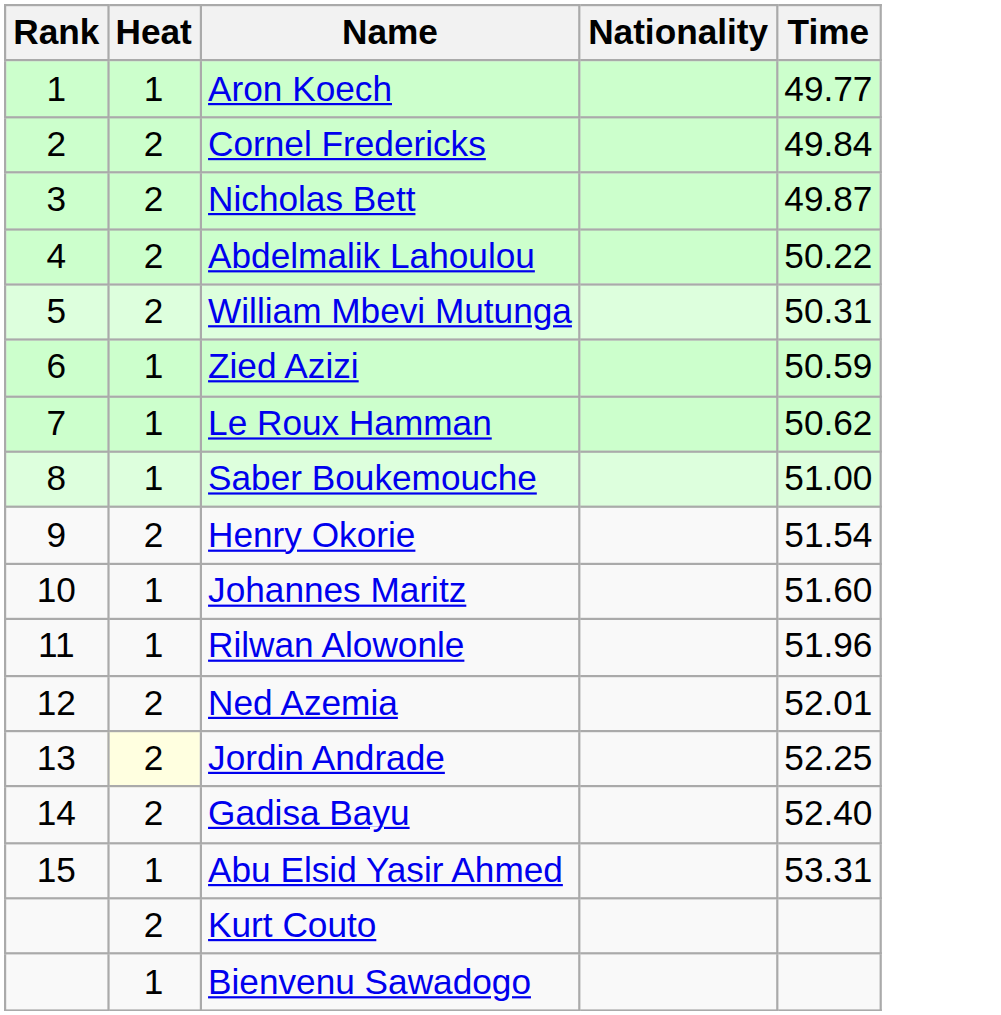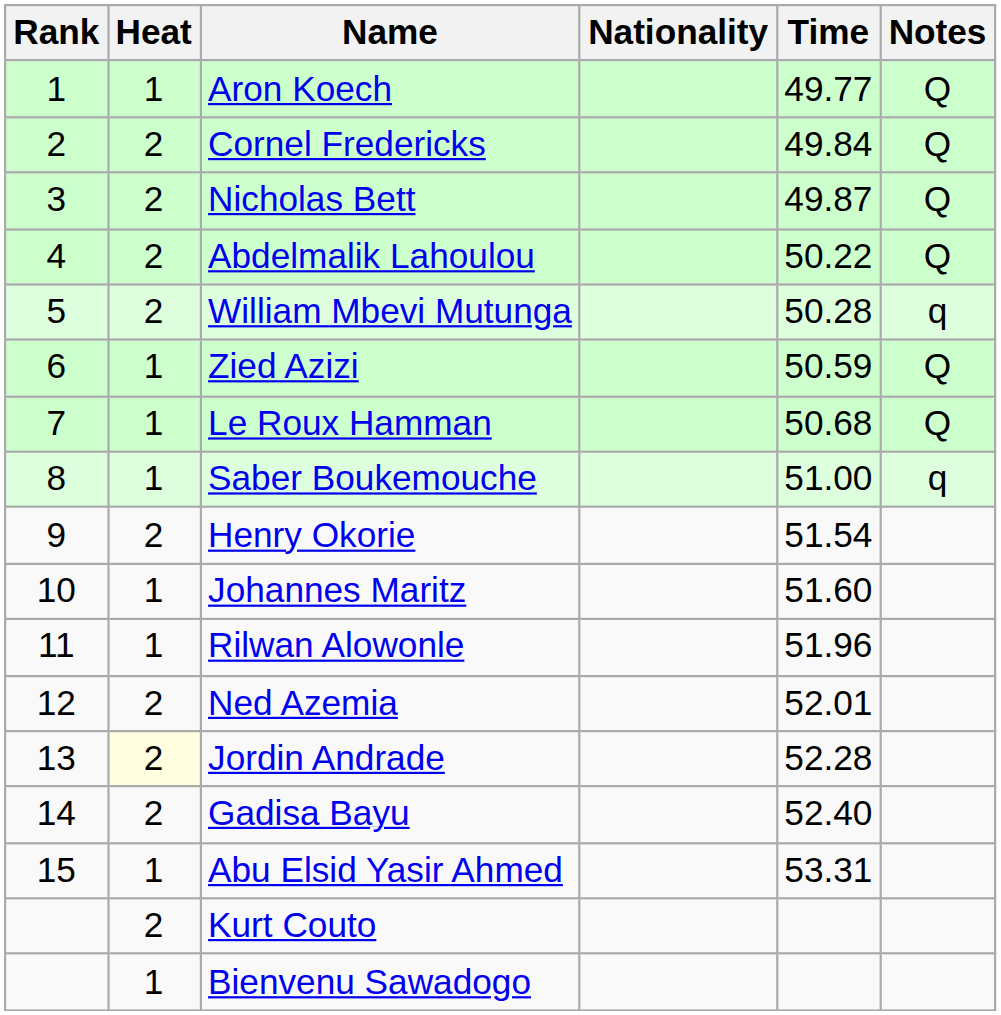+ column: Notes | Q | Q | Q | Q | q | Q | Q | q
William Mbevi Mutunga | Time: 50.31 -> 50.28
Le Roux Hamman | Time: 50.62 -> 50.68
Jordin Andrade | Time: 52.25 -> 52.28
